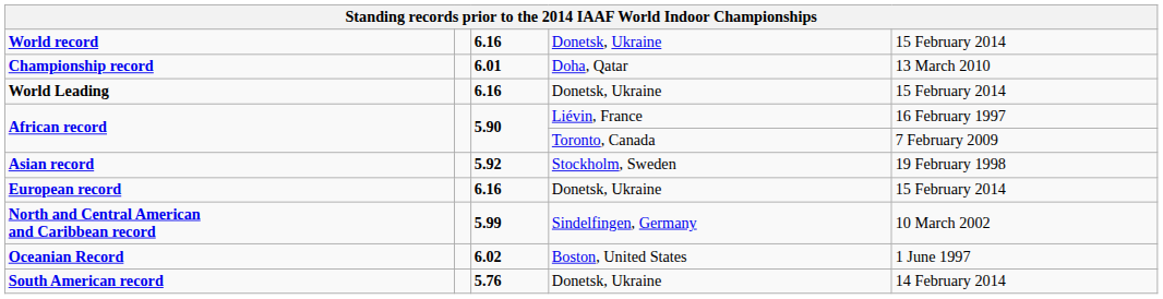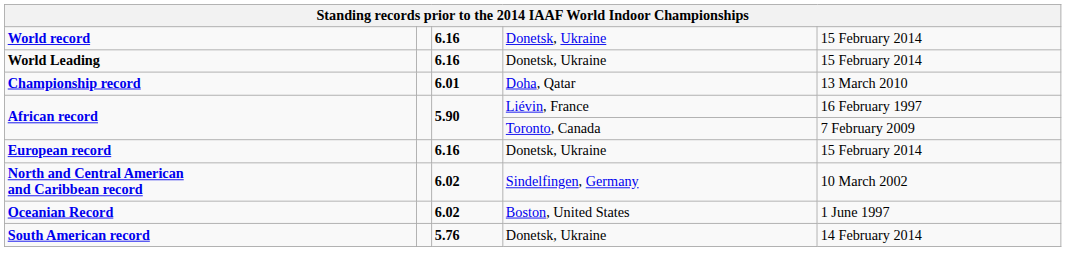rows swapped: Championship record <-> World Leading
- row: Asian record | 5.92 | Stockholm, Sweden | 19 February 1998
North and Central American and Caribbean record | column 3: 5.99 -> 6.02
